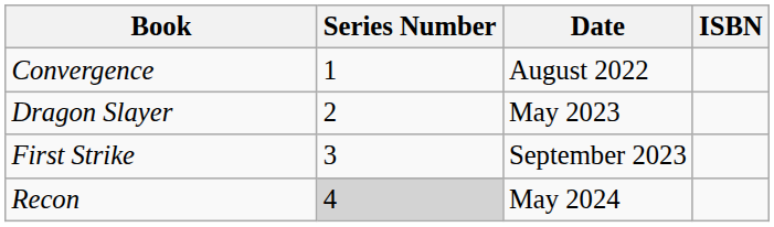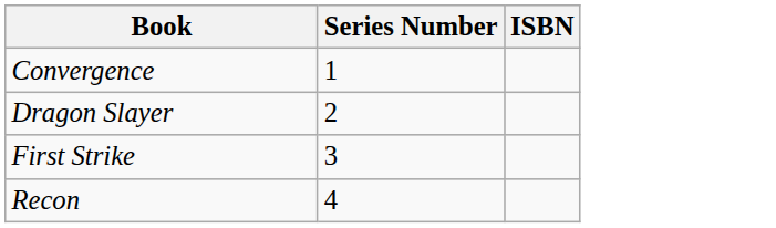- column: Date | August 2022 | May 2023 | September 2023 | May 2024
Recon | Series Number: lightgrey background -> no background
